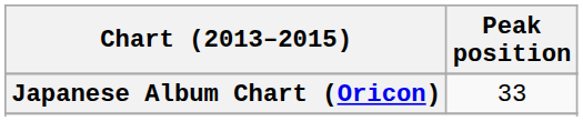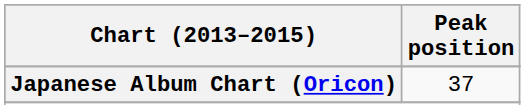Japanese Album Chart (Oricon) | Peak position: 33 -> 37
